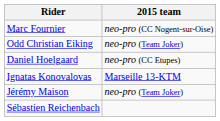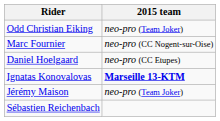rows swapped: Odd Christian Eiking <-> Marc Fournier
Ignatas Konovalovas | 2015 team: normal -> bold
